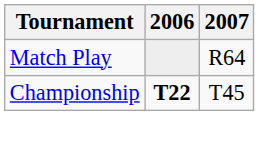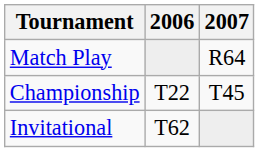Championship | 2006: bold -> normal
+ row: Invitational | T62
